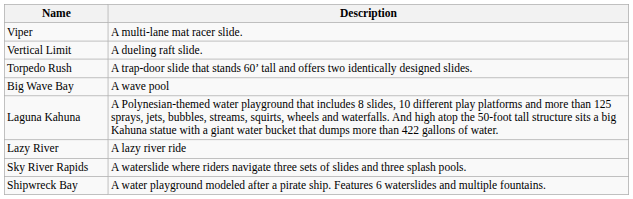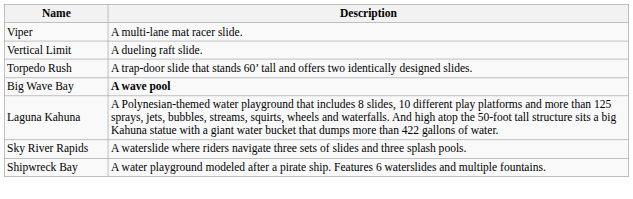Big Wave Bay | Description: normal -> bold
- row: Lazy River | A lazy river ride
